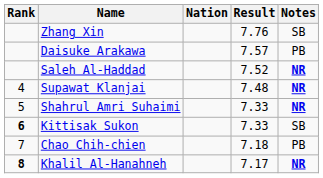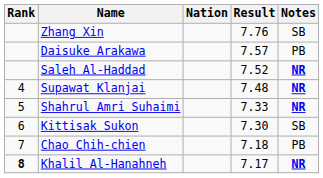Kittisak Sukon | Rank: bold -> normal
Kittisak Sukon | Result: 7.33 -> 7.30
